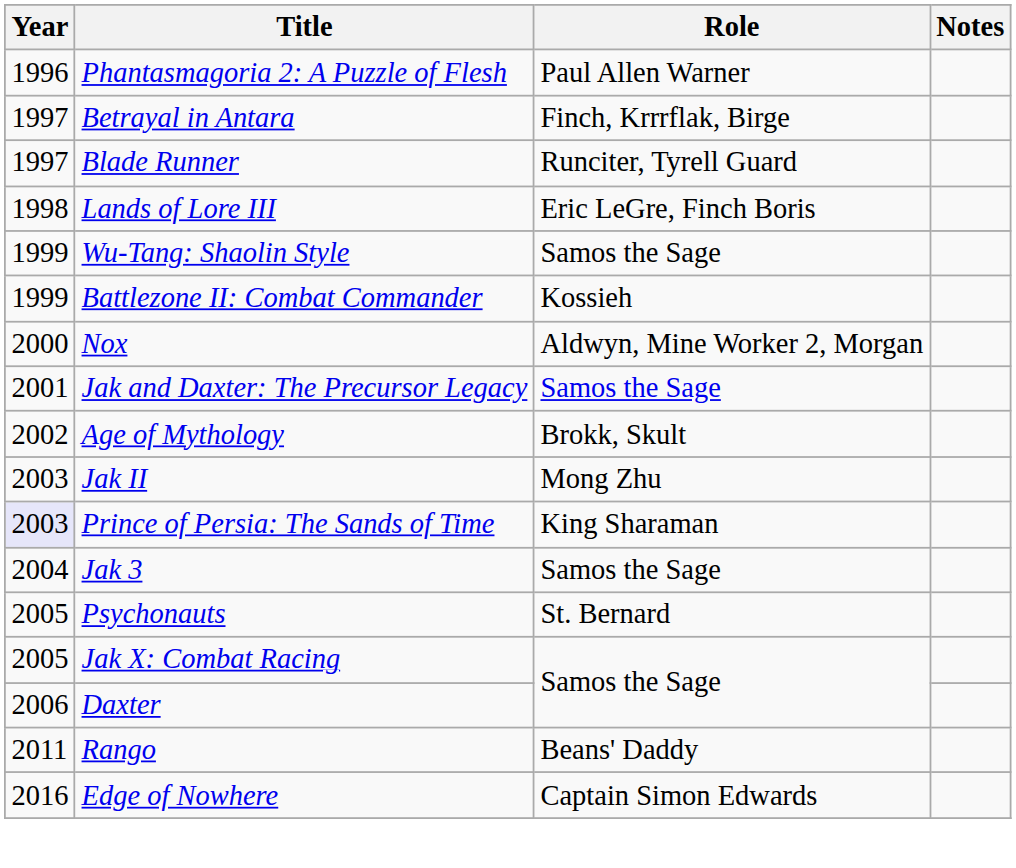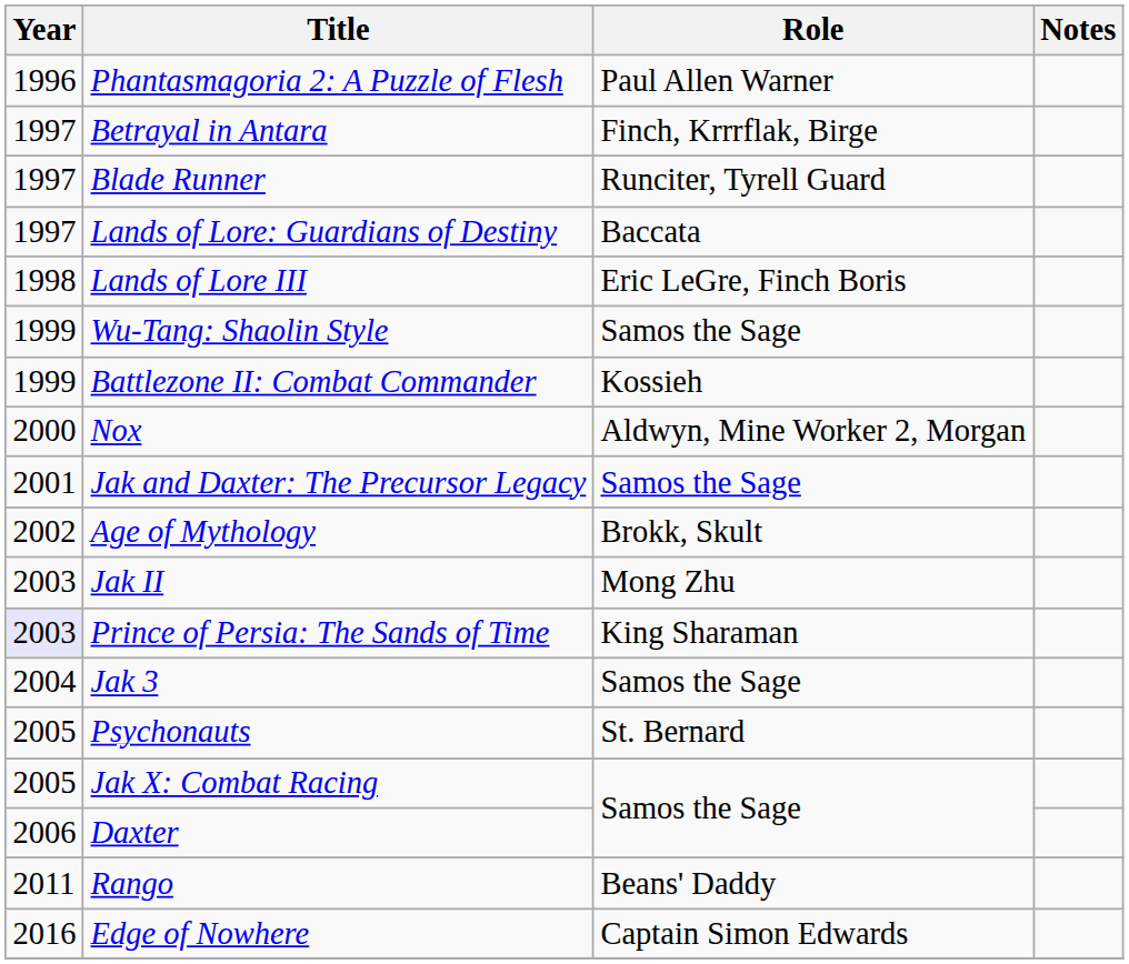+ row: 1997 | Lands of Lore: Guardians of Destiny | Baccata
